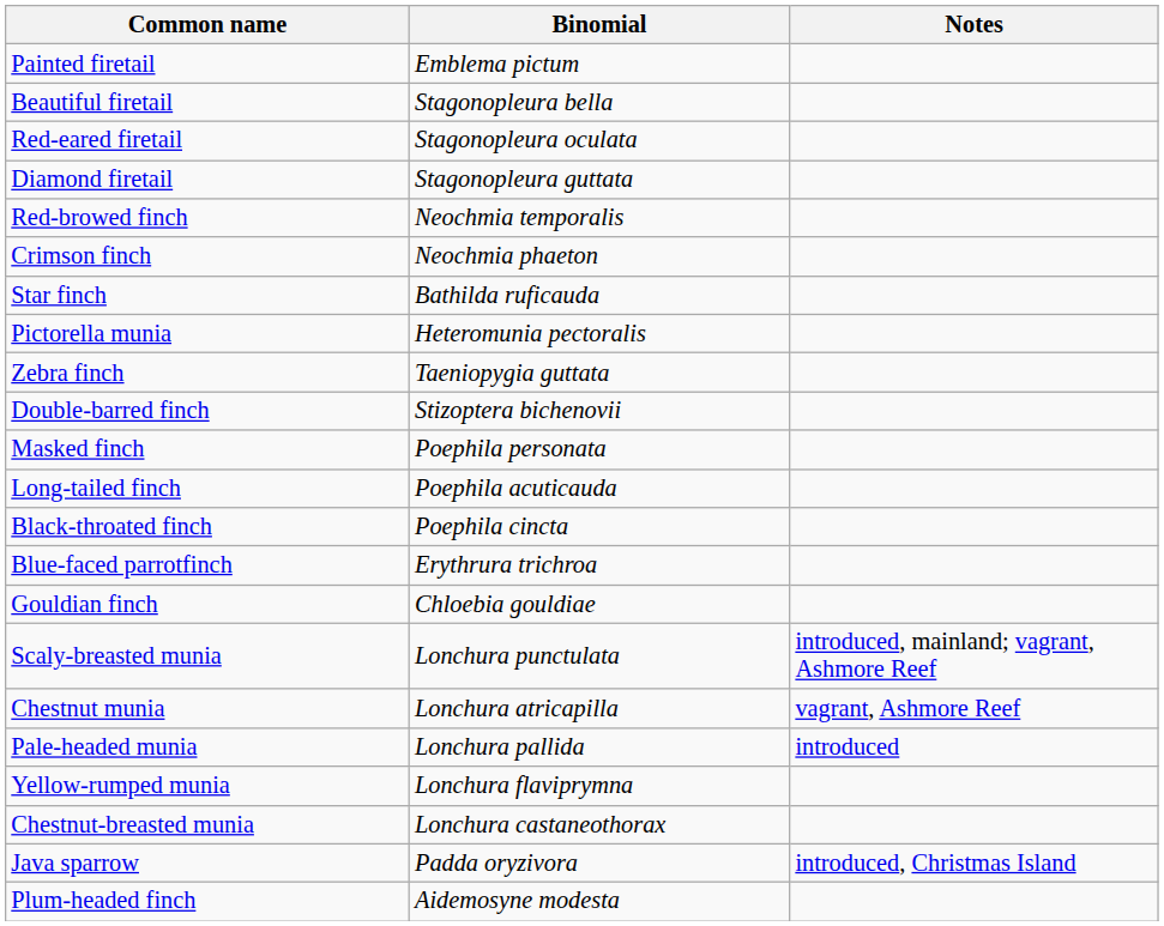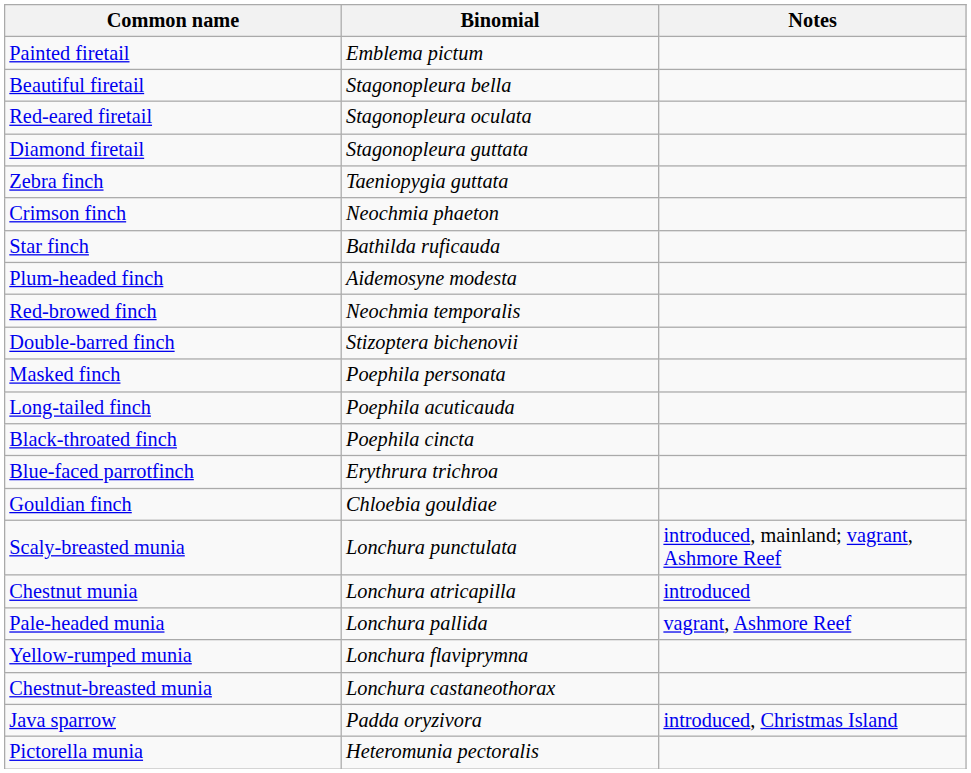rows swapped: Red-browed finch <-> Zebra finch
rows swapped: Plum-headed finch <-> Pictorella munia
Chestnut munia | Notes: vagrant, Ashmore Reef -> introduced
Pale-headed munia | Notes: introduced -> vagrant, Ashmore Reef
